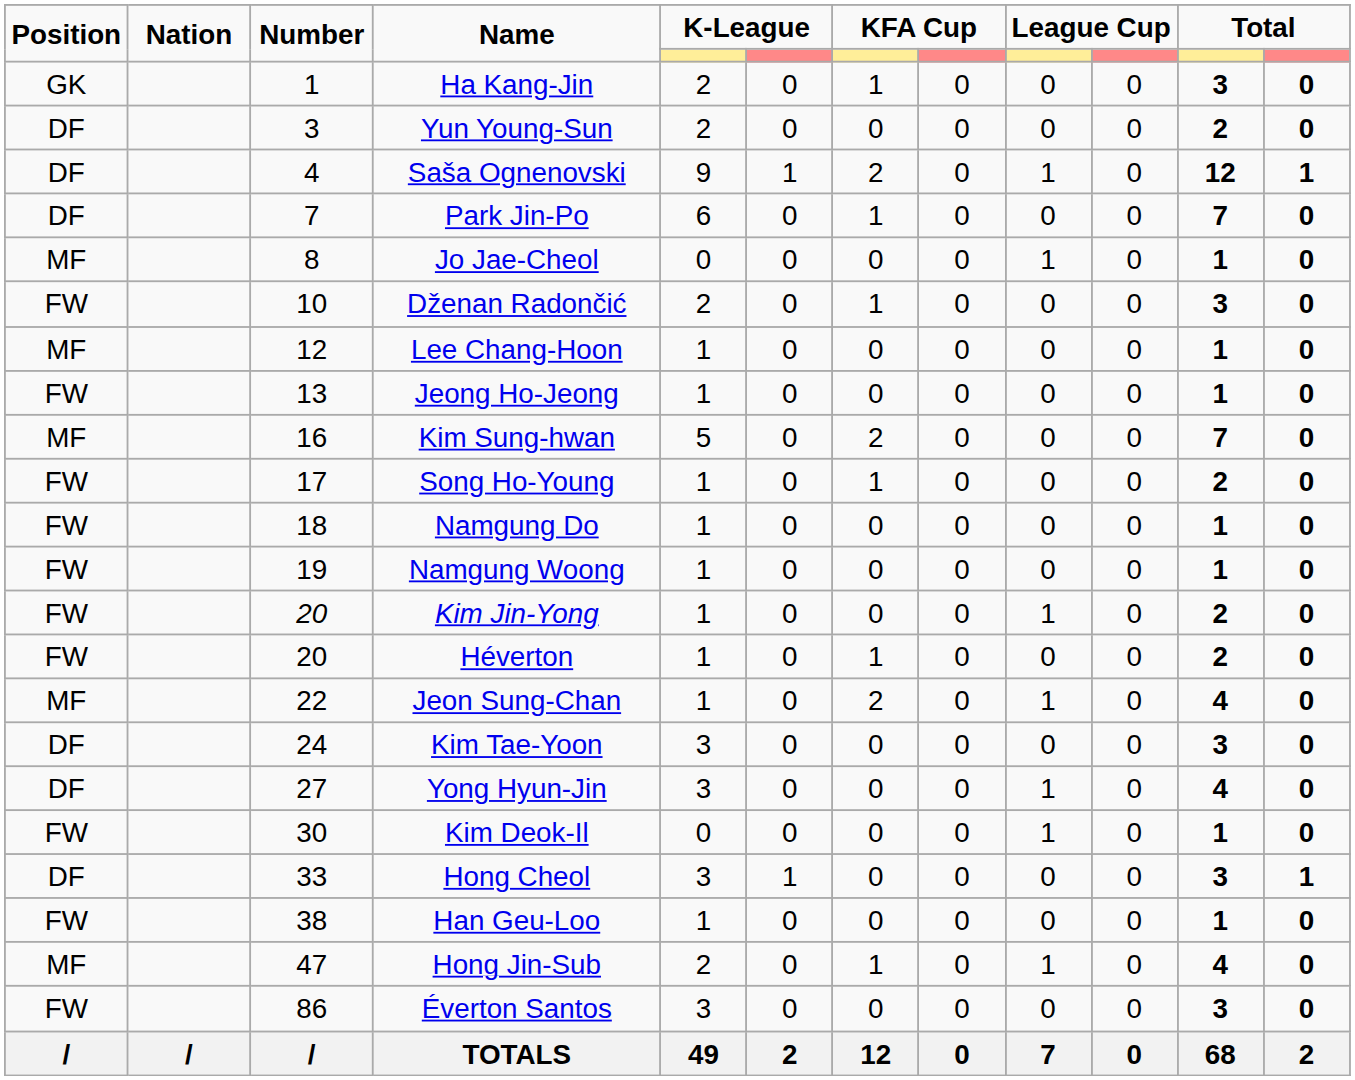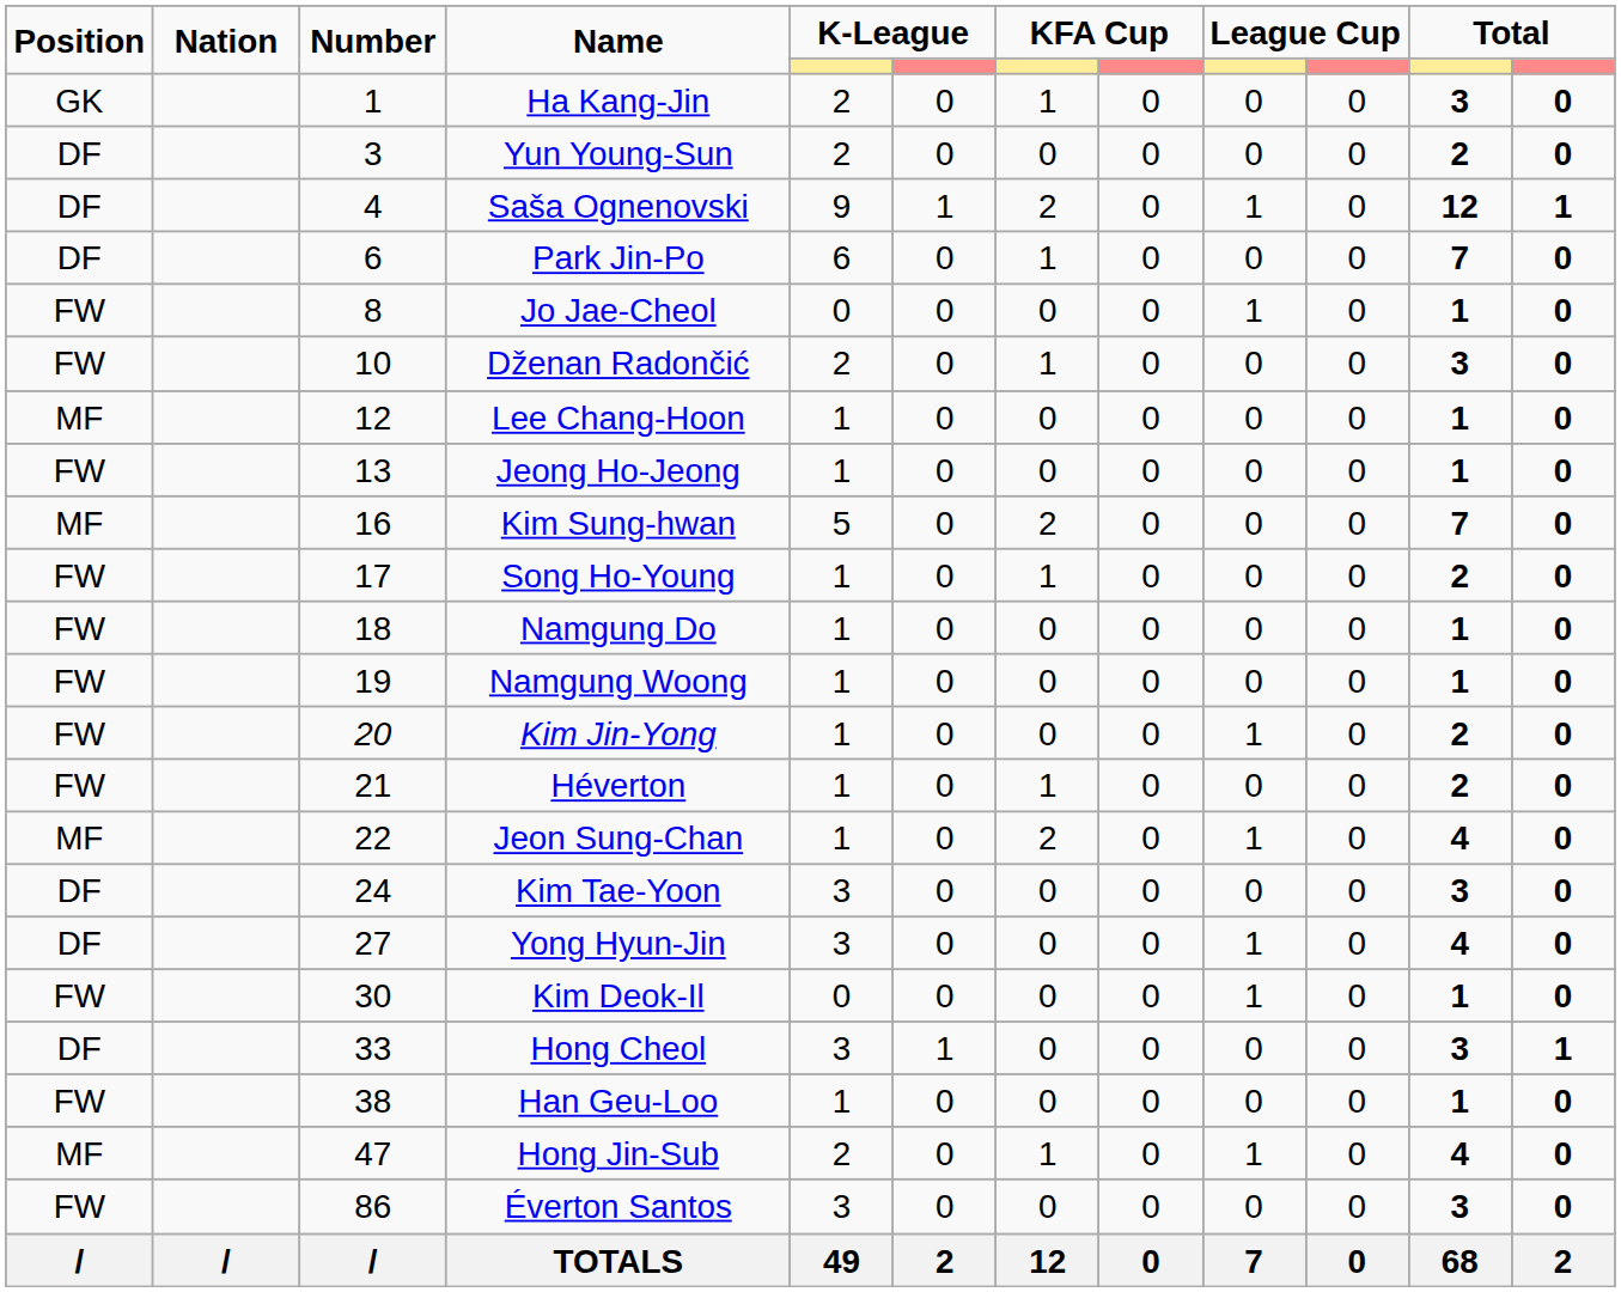Park Jin-Po | Number: 7 -> 6
Jo Jae-Cheol | Position: MF -> FW
Héverton | Number: 20 -> 21
